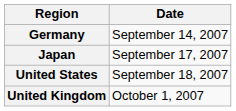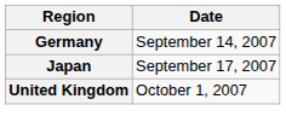- row: United States | September 18, 2007
